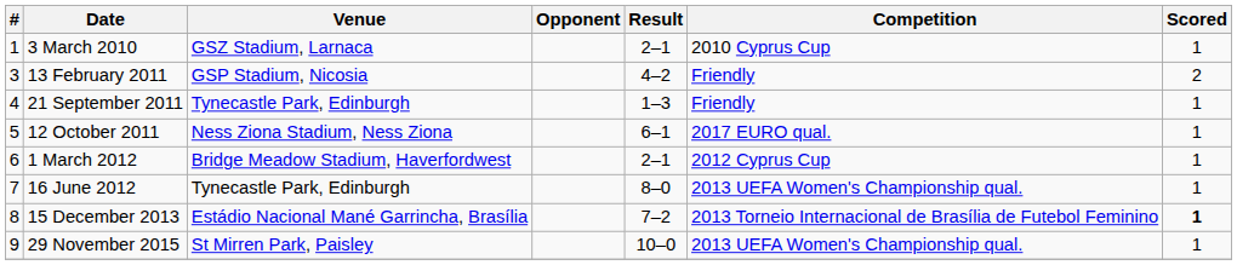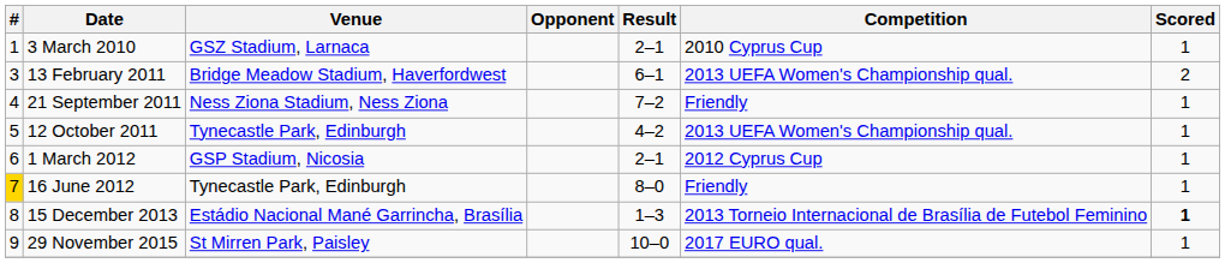13 February 2011 | Venue: GSP Stadium, Nicosia -> Bridge Meadow Stadium, Haverfordwest
13 February 2011 | Result: 4–2 -> 6–1
13 February 2011 | Competition: Friendly -> 2013 UEFA Women's Championship qual.
21 September 2011 | Venue: Tynecastle Park, Edinburgh -> Ness Ziona Stadium, Ness Ziona
21 September 2011 | Result: 1–3 -> 7–2
12 October 2011 | Venue: Ness Ziona Stadium, Ness Ziona -> Tynecastle Park, Edinburgh
12 October 2011 | Result: 6–1 -> 4–2
12 October 2011 | Competition: 2017 EURO qual. -> 2013 UEFA Women's Championship qual.
1 March 2012 | Venue: Bridge Meadow Stadium, Haverfordwest -> GSP Stadium, Nicosia
16 June 2012 | #: no background -> gold background
16 June 2012 | Competition: 2013 UEFA Women's Championship qual. -> Friendly
15 December 2013 | Result: 7–2 -> 1–3
29 November 2015 | Competition: 2013 UEFA Women's Championship qual. -> 2017 EURO qual.
